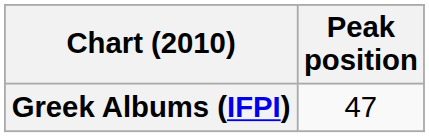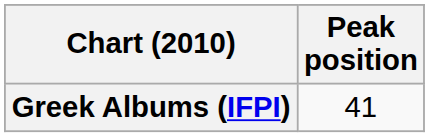Greek Albums (IFPI) | Peak position: 47 -> 41
